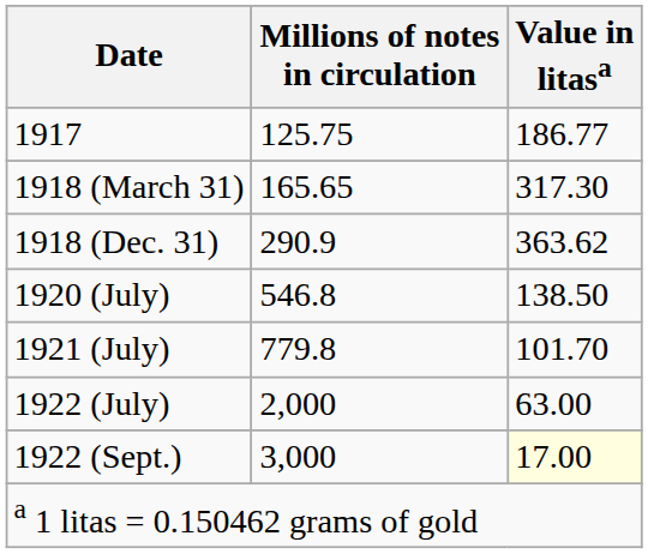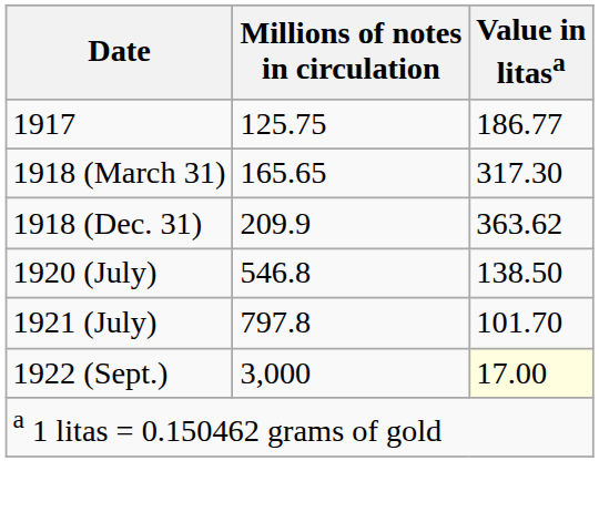1918 (Dec. 31) | Millions of notes in circulation: 290.9 -> 209.9
1921 (July) | Millions of notes in circulation: 779.8 -> 797.8
- row: 1922 (July) | 2,000 | 63.00
